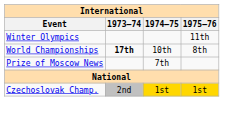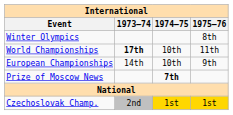Winter Olympics | 1975–76: 11th -> 8th
World Championships | 1975–76: 8th -> 11th
+ row: European Championships | 14th | 10th | 9th
Prize of Moscow News | 1974–75: normal -> bold
